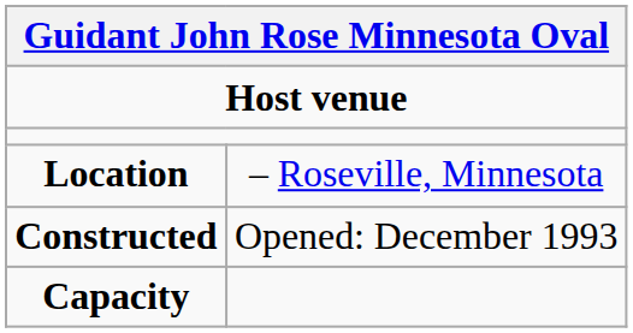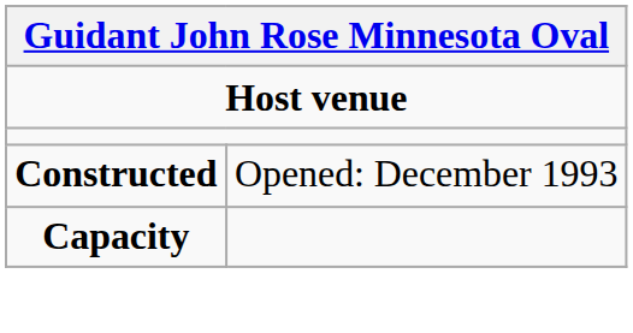- row: Location | – Roseville, Minnesota
